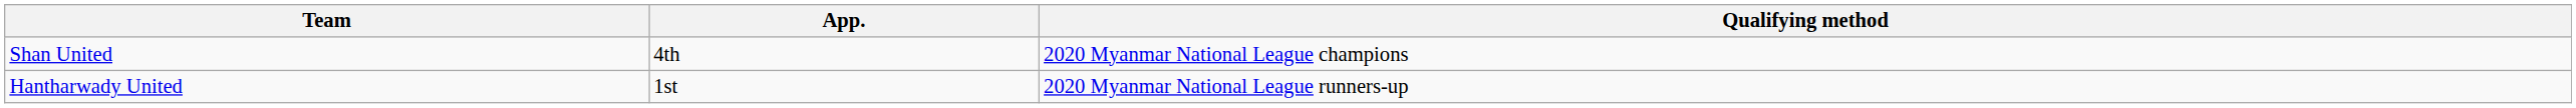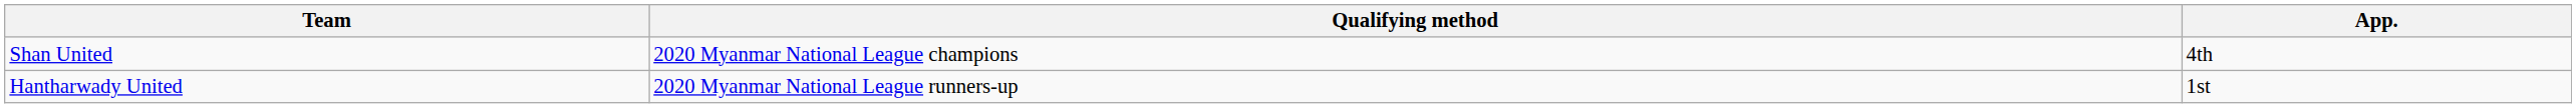columns swapped: Qualifying method <-> App.
